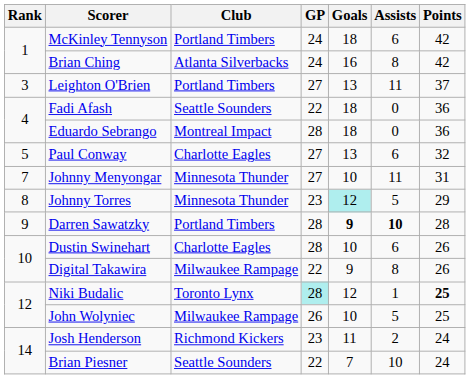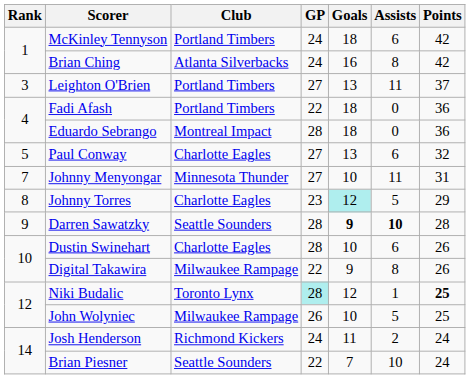Fadi Afash | Club: Seattle Sounders -> Portland Timbers
Johnny Torres | Club: Minnesota Thunder -> Charlotte Eagles
Darren Sawatzky | Club: Portland Timbers -> Seattle Sounders
Josh Henderson | GP: 23 -> 24
